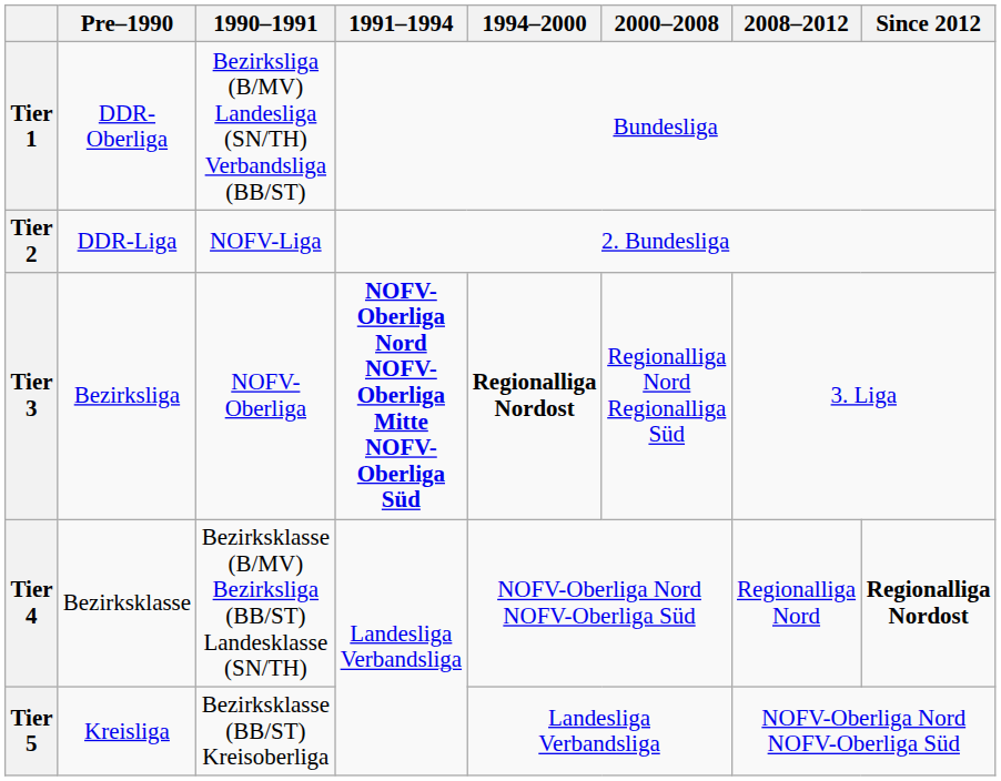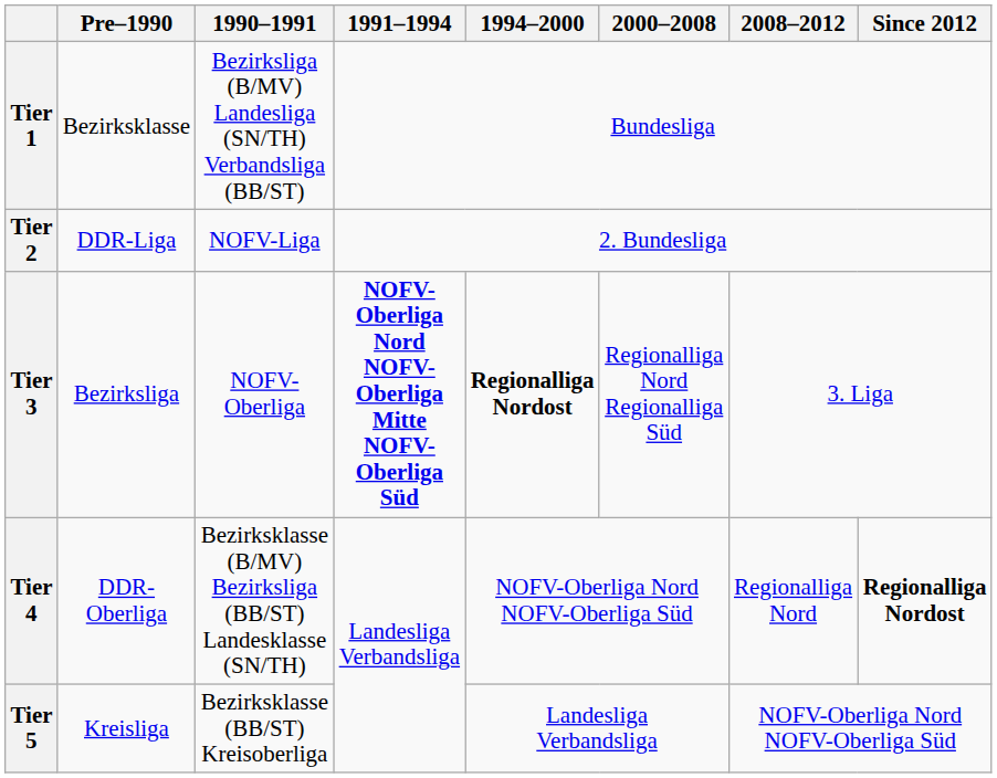Tier 1 | Pre–1990: DDR-Oberliga -> Bezirksklasse
Tier 4 | Pre–1990: Bezirksklasse -> DDR-Oberliga
